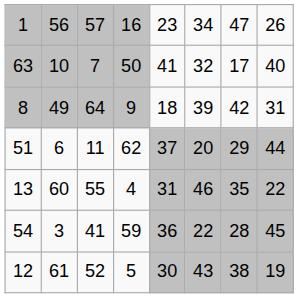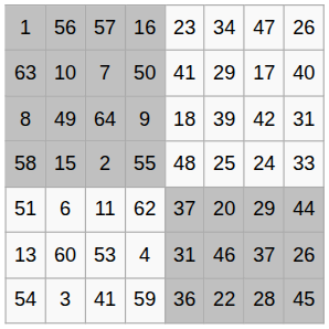63 | column 6: 32 -> 29
+ row: 58 | 15 | 2 | 55 | 48 | 25 | 24 | 33
13 | column 3: 55 -> 53
13 | column 7: 35 -> 37
13 | column 8: 22 -> 26
- row: 12 | 61 | 52 | 5 | 30 | 43 | 38 | 19
